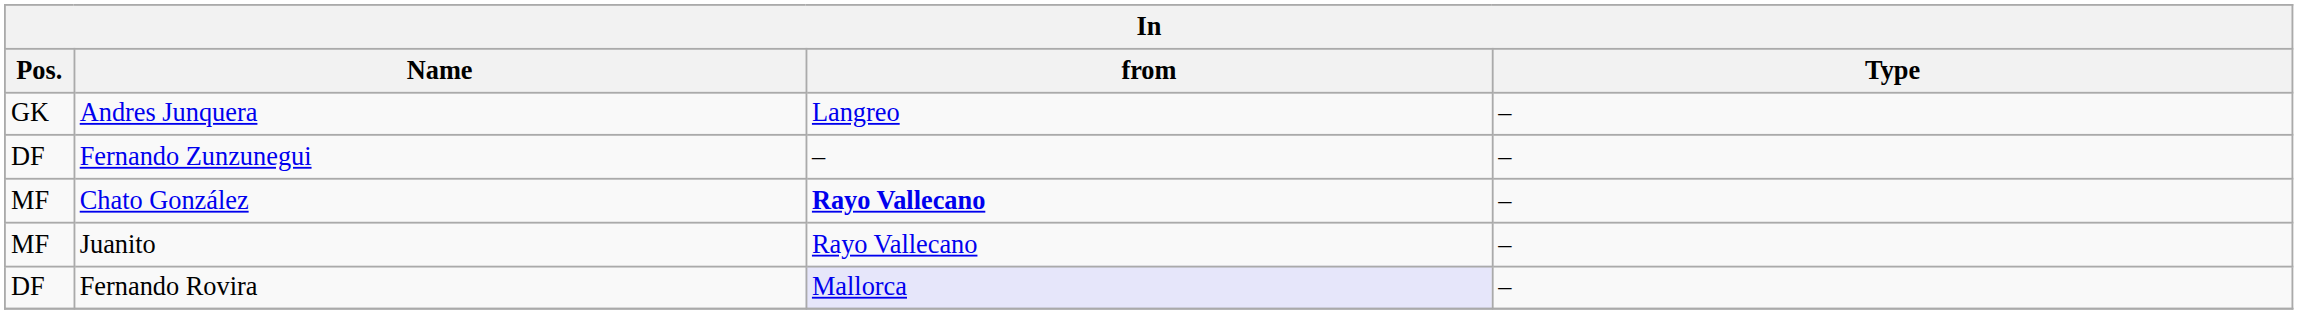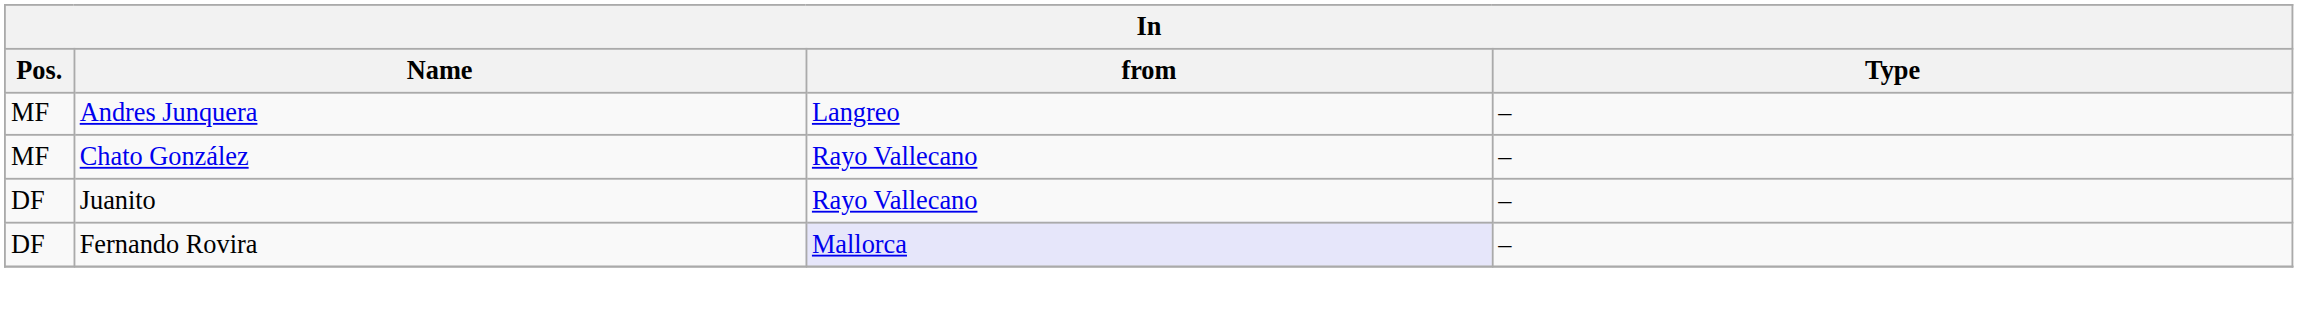Andres Junquera | Pos.: GK -> MF
- row: DF | Fernando Zunzunegui | – | –
Chato González | from: bold -> normal
Juanito | Pos.: MF -> DF
